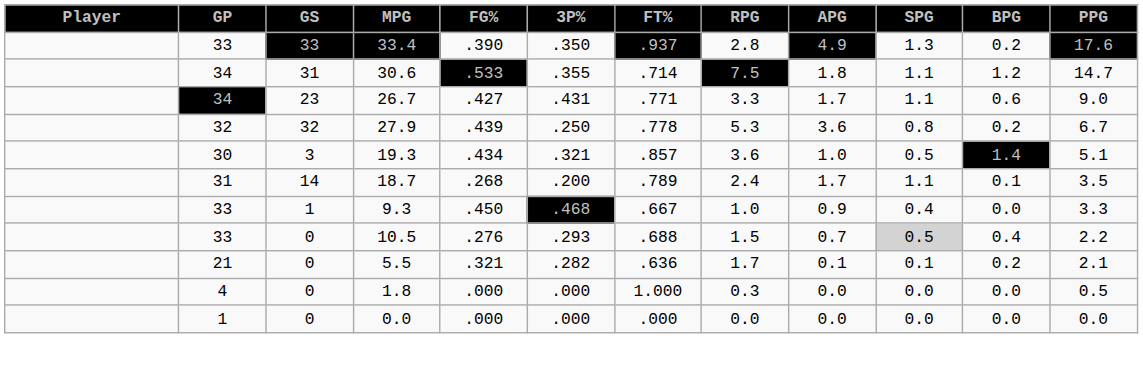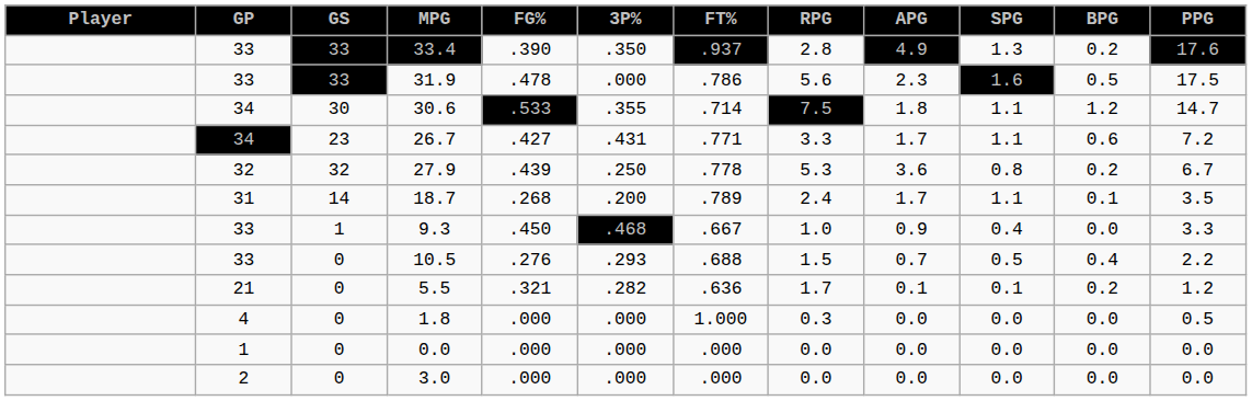+ row: 33 | 33 | 31.9 | .478 | .000 | .786 | 5.6 | 2.3 | 1.6 | 0.5 | 17.5
30.6 | GS: 31 -> 30
26.7 | PPG: 9.0 -> 7.2
- row: 30 | 3 | 19.3 | .434 | .321 | .857 | 3.6 | 1.0 | 0.5 | 1.4 | 5.1
10.5 | SPG: lightgrey background -> no background
5.5 | PPG: 2.1 -> 1.2
+ row: 2 | 0 | 3.0 | .000 | .000 | .000 | 0.0 | 0.0 | 0.0 | 0.0 | 0.0
